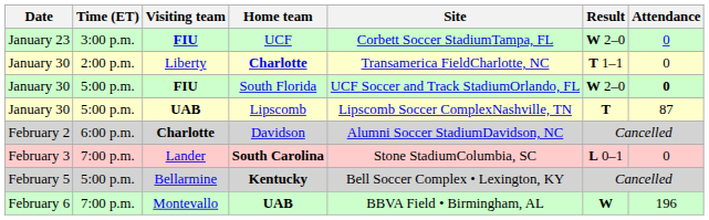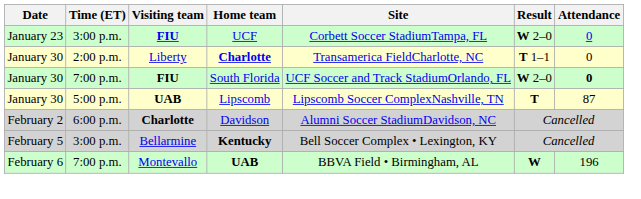South Florida | Time (ET): 5:00 p.m. -> 7:00 p.m.
- row: February 3 | 7:00 p.m. | Lander | South Carolina | Stone StadiumColumbia, SC | L 0–1 | 0
Kentucky | Time (ET): 5:00 p.m. -> 3:00 p.m.
